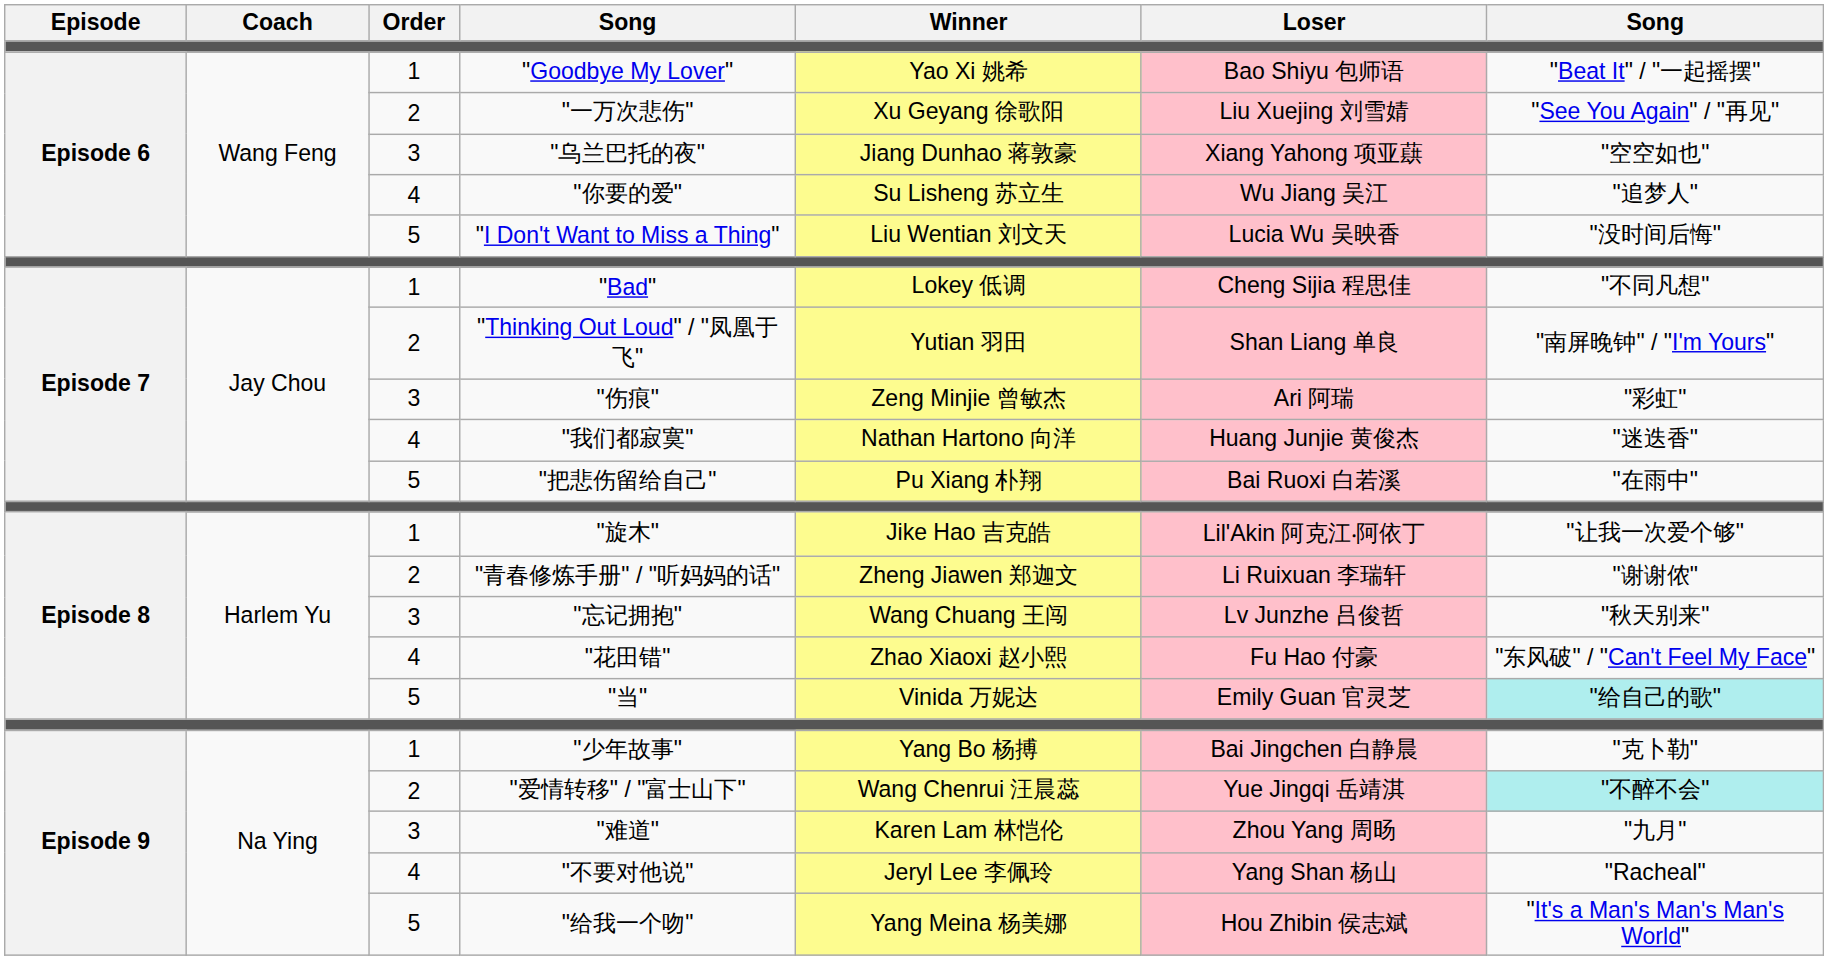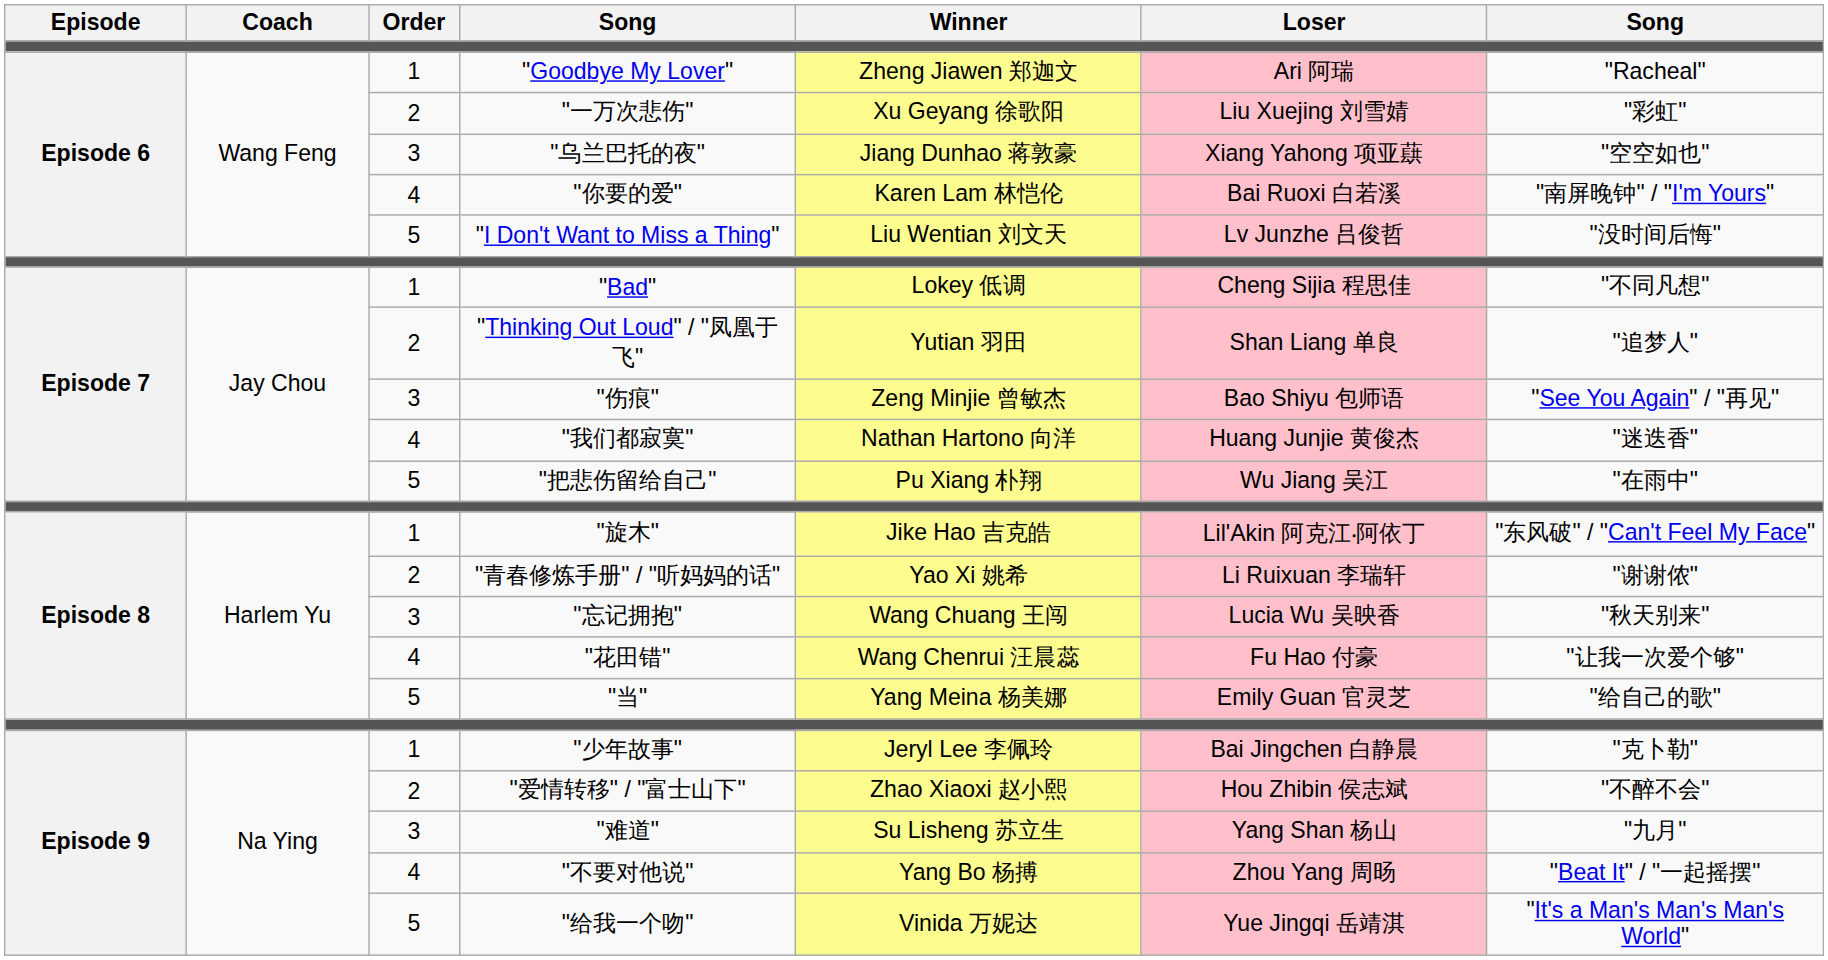"Goodbye My Lover" | Winner: Yao Xi 姚希 -> Zheng Jiawen 郑迦文
"Goodbye My Lover" | Loser: Bao Shiyu 包师语 -> Ari 阿瑞
"Goodbye My Lover" | column 7: "Beat It" / "一起摇摆" -> "Racheal"
"一万次悲伤" | column 7: "See You Again" / "再见" -> "彩虹"
"你要的爱" | Winner: Su Lisheng 苏立生 -> Karen Lam 林恺伦
"你要的爱" | Loser: Wu Jiang 吴江 -> Bai Ruoxi 白若溪
"你要的爱" | column 7: "追梦人" -> "南屏晚钟" / "I'm Yours"
"I Don't Want to Miss a Thing" | Loser: Lucia Wu 吴映香 -> Lv Junzhe 吕俊哲
"Thinking Out Loud" / "凤凰于飞" | column 7: "南屏晚钟" / "I'm Yours" -> "追梦人"
"伤痕" | Loser: Ari 阿瑞 -> Bao Shiyu 包师语
"伤痕" | column 7: "彩虹" -> "See You Again" / "再见"
"把悲伤留给自己" | Loser: Bai Ruoxi 白若溪 -> Wu Jiang 吴江
"旋木" | column 7: "让我一次爱个够" -> "东风破" / "Can't Feel My Face"
"青春修炼手册" / "听妈妈的话" | Winner: Zheng Jiawen 郑迦文 -> Yao Xi 姚希
"忘记拥抱" | Loser: Lv Junzhe 吕俊哲 -> Lucia Wu 吴映香
"花田错" | Winner: Zhao Xiaoxi 赵小熙 -> Wang Chenrui 汪晨蕊
"花田错" | column 7: "东风破" / "Can't Feel My Face" -> "让我一次爱个够"
"当" | Winner: Vinida 万妮达 -> Yang Meina 杨美娜
"当" | column 7: paleturquoise background -> no background
"少年故事" | Winner: Yang Bo 杨搏 -> Jeryl Lee 李佩玲
"爱情转移" / "富士山下" | Winner: Wang Chenrui 汪晨蕊 -> Zhao Xiaoxi 赵小熙
"爱情转移" / "富士山下" | Loser: Yue Jingqi 岳靖淇 -> Hou Zhibin 侯志斌
"爱情转移" / "富士山下" | column 7: paleturquoise background -> no background
"难道" | Winner: Karen Lam 林恺伦 -> Su Lisheng 苏立生
"难道" | Loser: Zhou Yang 周旸 -> Yang Shan 杨山
"不要对他说" | Winner: Jeryl Lee 李佩玲 -> Yang Bo 杨搏
"不要对他说" | Loser: Yang Shan 杨山 -> Zhou Yang 周旸
"不要对他说" | column 7: "Racheal" -> "Beat It" / "一起摇摆"
"给我一个吻" | Winner: Yang Meina 杨美娜 -> Vinida 万妮达
"给我一个吻" | Loser: Hou Zhibin 侯志斌 -> Yue Jingqi 岳靖淇
